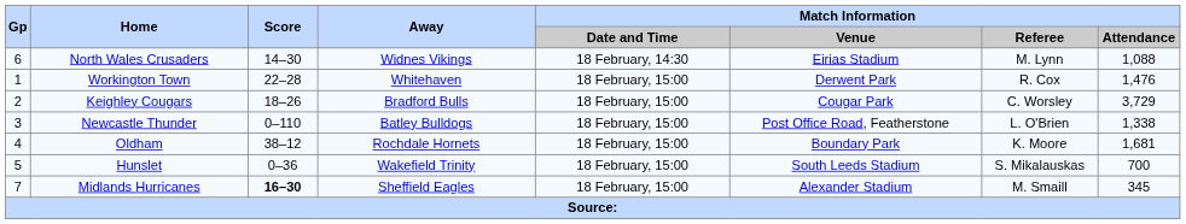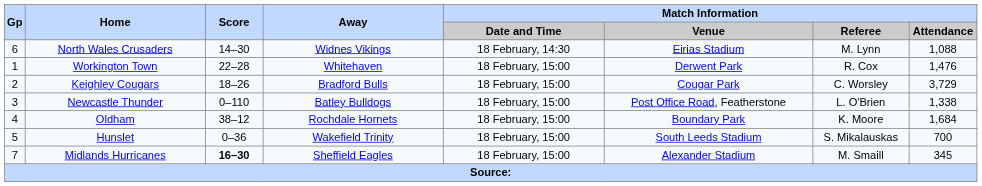Oldham | Match Information / Attendance: 1,681 -> 1,684
